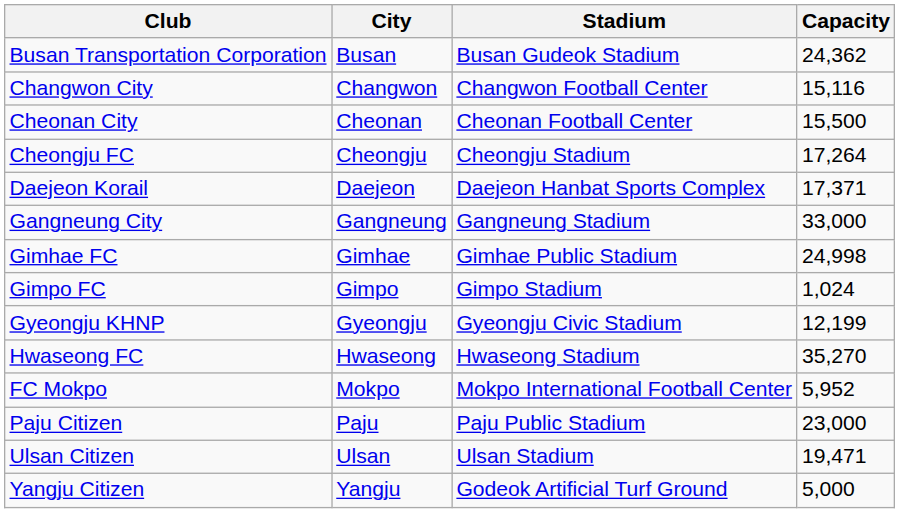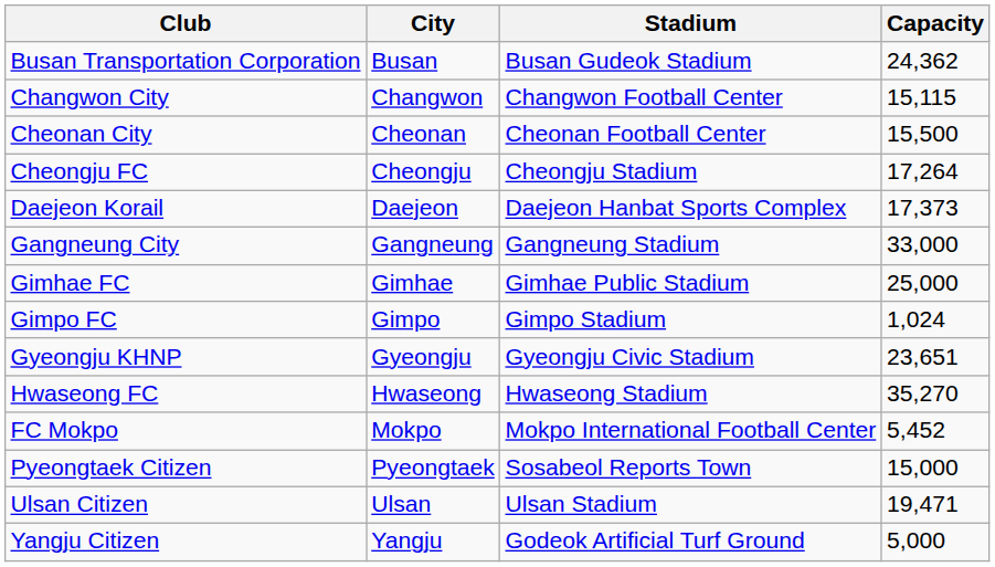Changwon City | Capacity: 15,116 -> 15,115
Daejeon Korail | Capacity: 17,371 -> 17,373
Gimhae FC | Capacity: 24,998 -> 25,000
Gyeongju KHNP | Capacity: 12,199 -> 23,651
FC Mokpo | Capacity: 5,952 -> 5,452
- row: Paju Citizen | Paju | Paju Public Stadium | 23,000
+ row: Pyeongtaek Citizen | Pyeongtaek | Sosabeol Reports Town | 15,000
